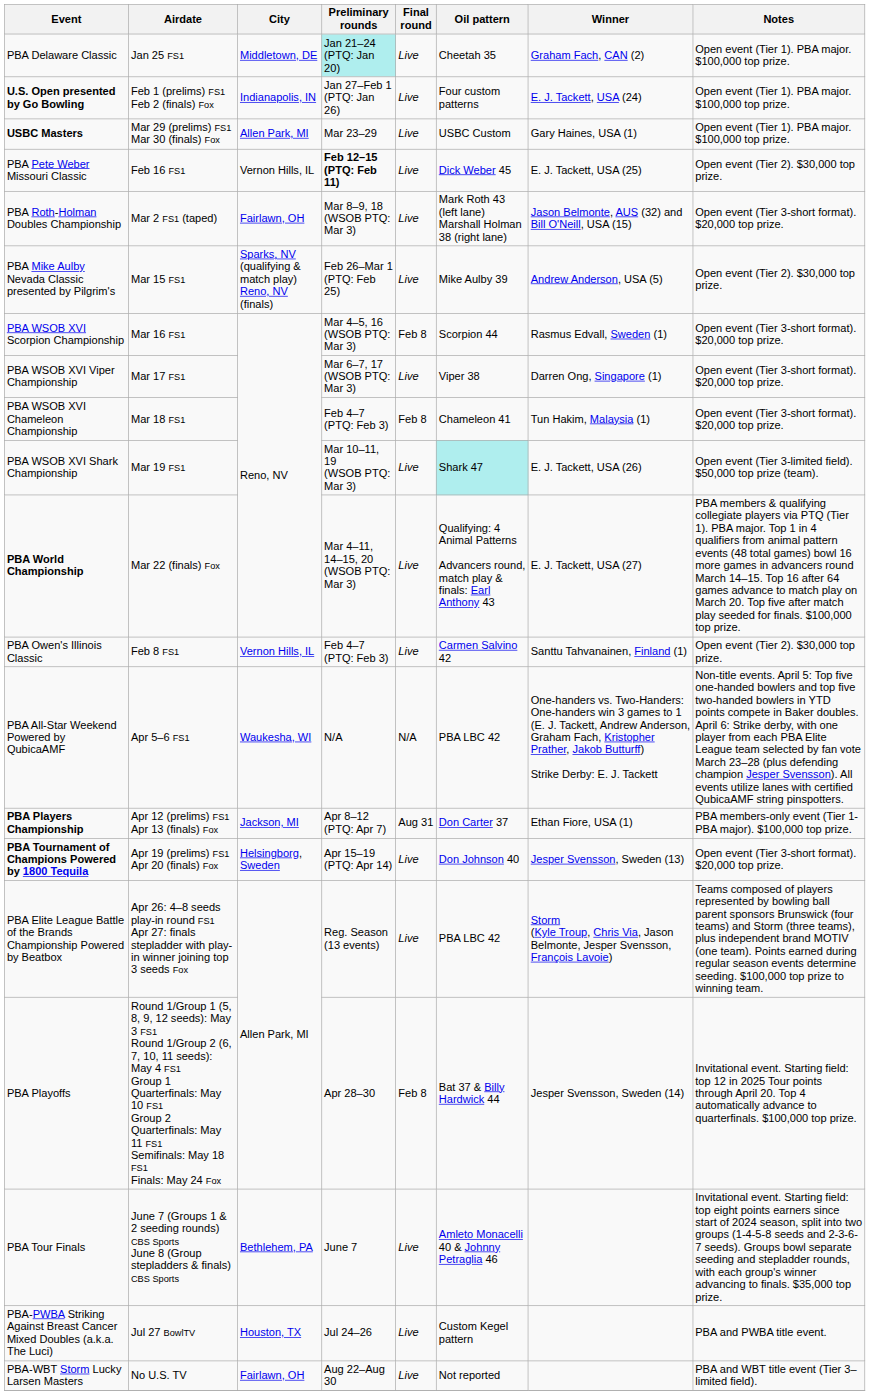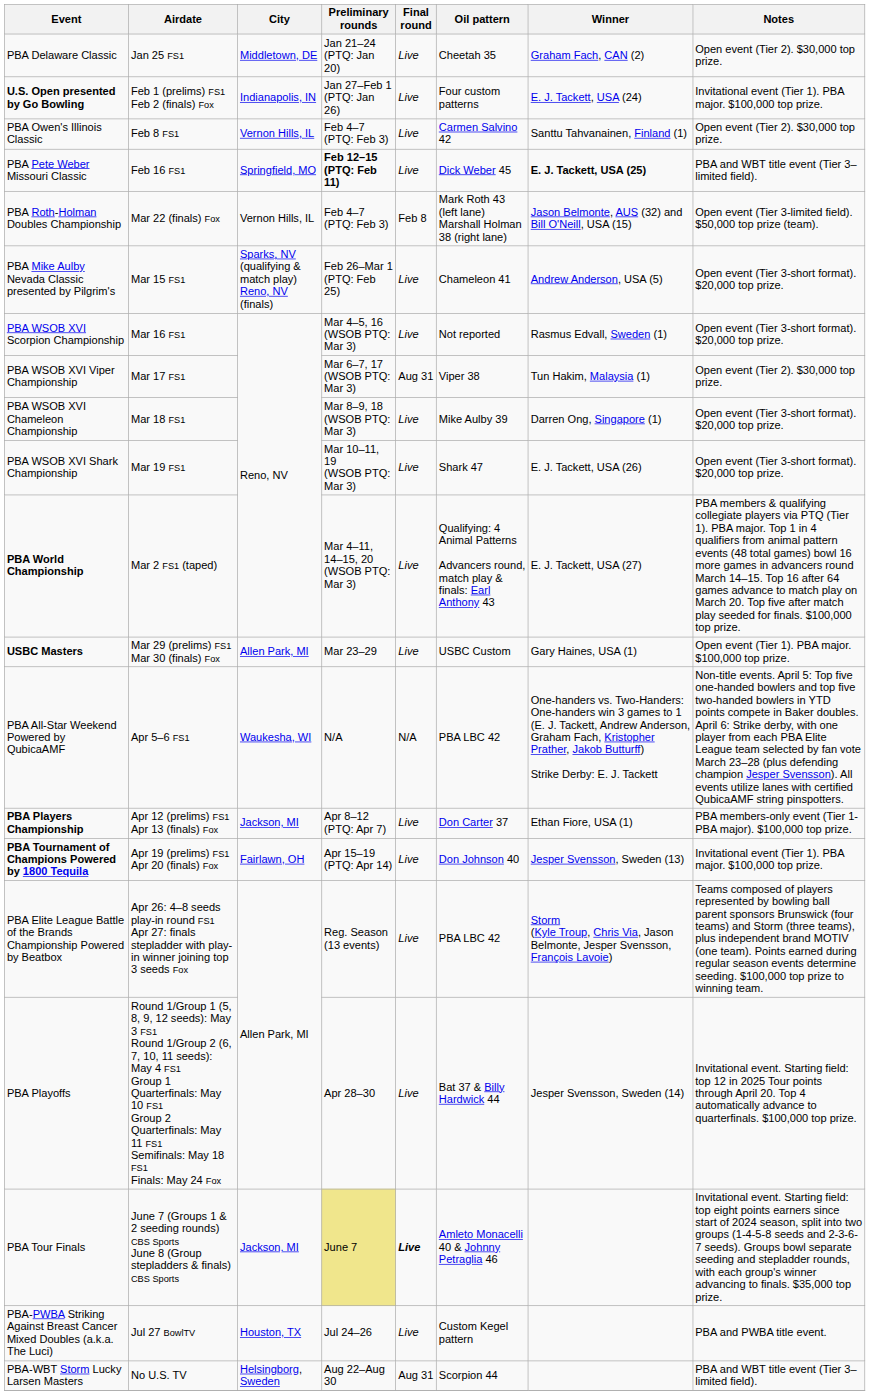PBA Delaware Classic | Preliminary rounds: paleturquoise background -> no background
PBA Delaware Classic | Notes: Open event (Tier 1). PBA major. $100,000 top prize. -> Open event (Tier 2). $30,000 top prize.
U.S. Open presented by Go Bowling | Notes: Open event (Tier 1). PBA major. $100,000 top prize. -> Invitational event (Tier 1). PBA major. $100,000 top prize.
rows swapped: PBA Owen's Illinois Classic <-> USBC Masters
PBA Pete Weber Missouri Classic | City: Vernon Hills, IL -> Springfield, MO
PBA Pete Weber Missouri Classic | Winner: normal -> bold
PBA Pete Weber Missouri Classic | Notes: Open event (Tier 2). $30,000 top prize. -> PBA and WBT title event (Tier 3–limited field).
PBA Roth-Holman Doubles Championship | Airdate: Mar 2 FS1 (taped) -> Mar 22 (finals) Fox
PBA Roth-Holman Doubles Championship | City: Fairlawn, OH -> Vernon Hills, IL
PBA Roth-Holman Doubles Championship | Preliminary rounds: Mar 8–9, 18 (WSOB PTQ: Mar 3) -> Feb 4–7 (PTQ: Feb 3)
PBA Roth-Holman Doubles Championship | Final round: Live -> Feb 8
PBA Roth-Holman Doubles Championship | Notes: Open event (Tier 3-short format). $20,000 top prize. -> Open event (Tier 3-limited field). $50,000 top prize (team).
PBA Mike Aulby Nevada Classic presented by Pilgrim's | Oil pattern: Mike Aulby 39 -> Chameleon 41
PBA Mike Aulby Nevada Classic presented by Pilgrim's | Notes: Open event (Tier 2). $30,000 top prize. -> Open event (Tier 3-short format). $20,000 top prize.
PBA WSOB XVI Scorpion Championship | Final round: Feb 8 -> Live
PBA WSOB XVI Scorpion Championship | Oil pattern: Scorpion 44 -> Not reported
PBA WSOB XVI Viper Championship | Final round: Live -> Aug 31
PBA WSOB XVI Viper Championship | Winner: Darren Ong, Singapore (1) -> Tun Hakim, Malaysia (1)
PBA WSOB XVI Viper Championship | Notes: Open event (Tier 3-short format). $20,000 top prize. -> Open event (Tier 2). $30,000 top prize.
PBA WSOB XVI Chameleon Championship | Preliminary rounds: Feb 4–7 (PTQ: Feb 3) -> Mar 8–9, 18 (WSOB PTQ: Mar 3)
PBA WSOB XVI Chameleon Championship | Final round: Feb 8 -> Live
PBA WSOB XVI Chameleon Championship | Oil pattern: Chameleon 41 -> Mike Aulby 39
PBA WSOB XVI Chameleon Championship | Winner: Tun Hakim, Malaysia (1) -> Darren Ong, Singapore (1)
PBA WSOB XVI Shark Championship | Oil pattern: paleturquoise background -> no background
PBA WSOB XVI Shark Championship | Notes: Open event (Tier 3-limited field). $50,000 top prize (team). -> Open event (Tier 3-short format). $20,000 top prize.
PBA World Championship | Airdate: Mar 22 (finals) Fox -> Mar 2 FS1 (taped)
PBA Players Championship | Final round: Aug 31 -> Live
PBA Tournament of Champions Powered by 1800 Tequila | City: Helsingborg, Sweden -> Fairlawn, OH
PBA Tournament of Champions Powered by 1800 Tequila | Notes: Open event (Tier 3-short format). $20,000 top prize. -> Invitational event (Tier 1). PBA major. $100,000 top prize.
PBA Playoffs | Final round: Feb 8 -> Live
PBA Tour Finals | City: Bethlehem, PA -> Jackson, MI
PBA Tour Finals | Preliminary rounds: no background -> khaki background
PBA Tour Finals | Final round: normal -> bold
PBA-WBT Storm Lucky Larsen Masters | City: Fairlawn, OH -> Helsingborg, Sweden
PBA-WBT Storm Lucky Larsen Masters | Final round: Live -> Aug 31
PBA-WBT Storm Lucky Larsen Masters | Oil pattern: Not reported -> Scorpion 44
